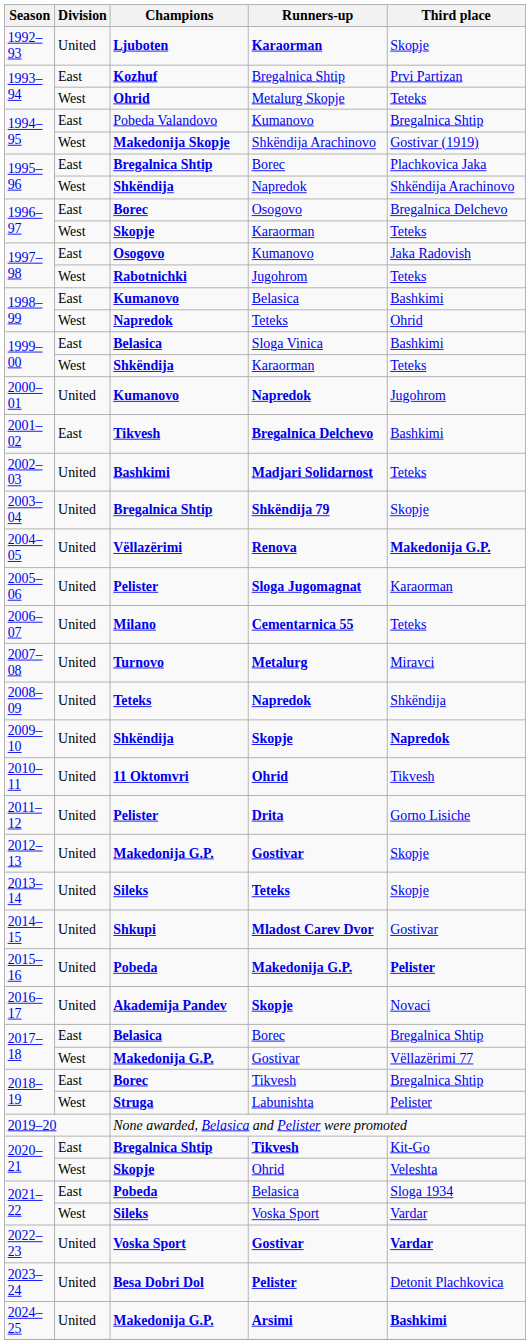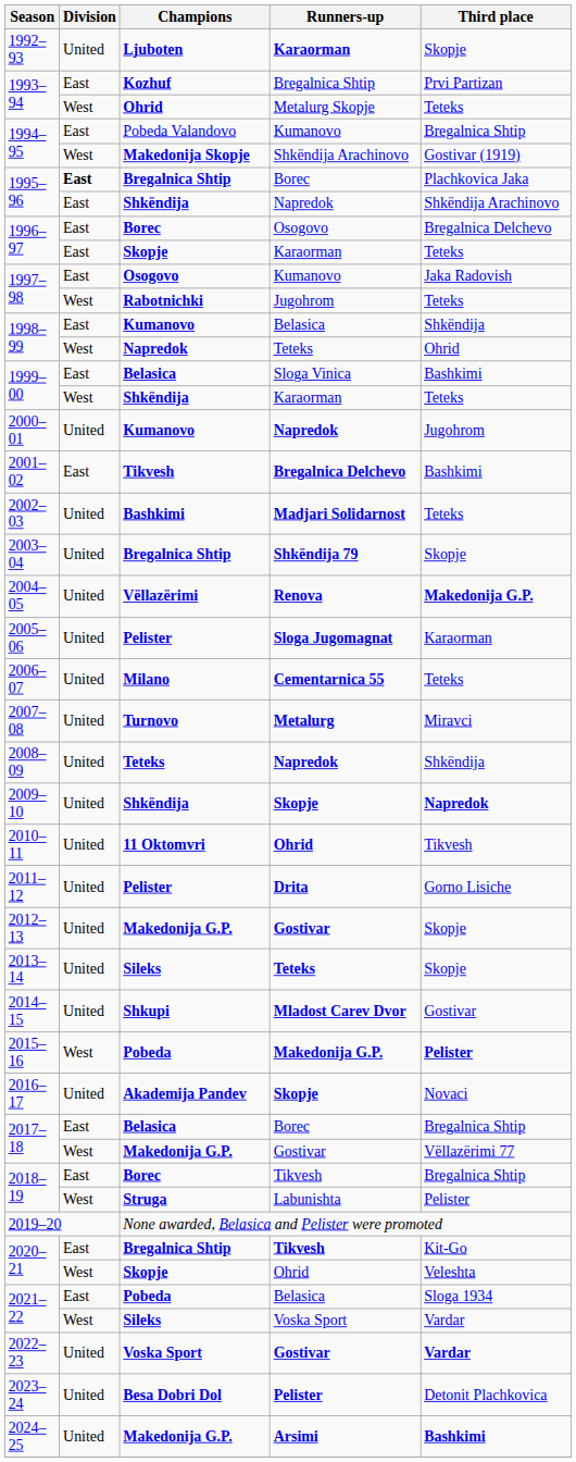1995–96 / Bregalnica Shtip | Division: normal -> bold
1995–96 / Shkëndija | Division: West -> East
1996–97 / Skopje | Division: West -> East
1998–99 / Kumanovo | Third place: Bashkimi -> Shkëndija
2015–16 | Division: United -> West
